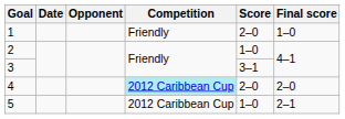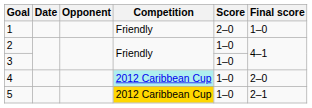3 | Score: 3–1 -> 1–0
4 | Score: 2–0 -> 1–0
5 | Competition: no background -> gold background
